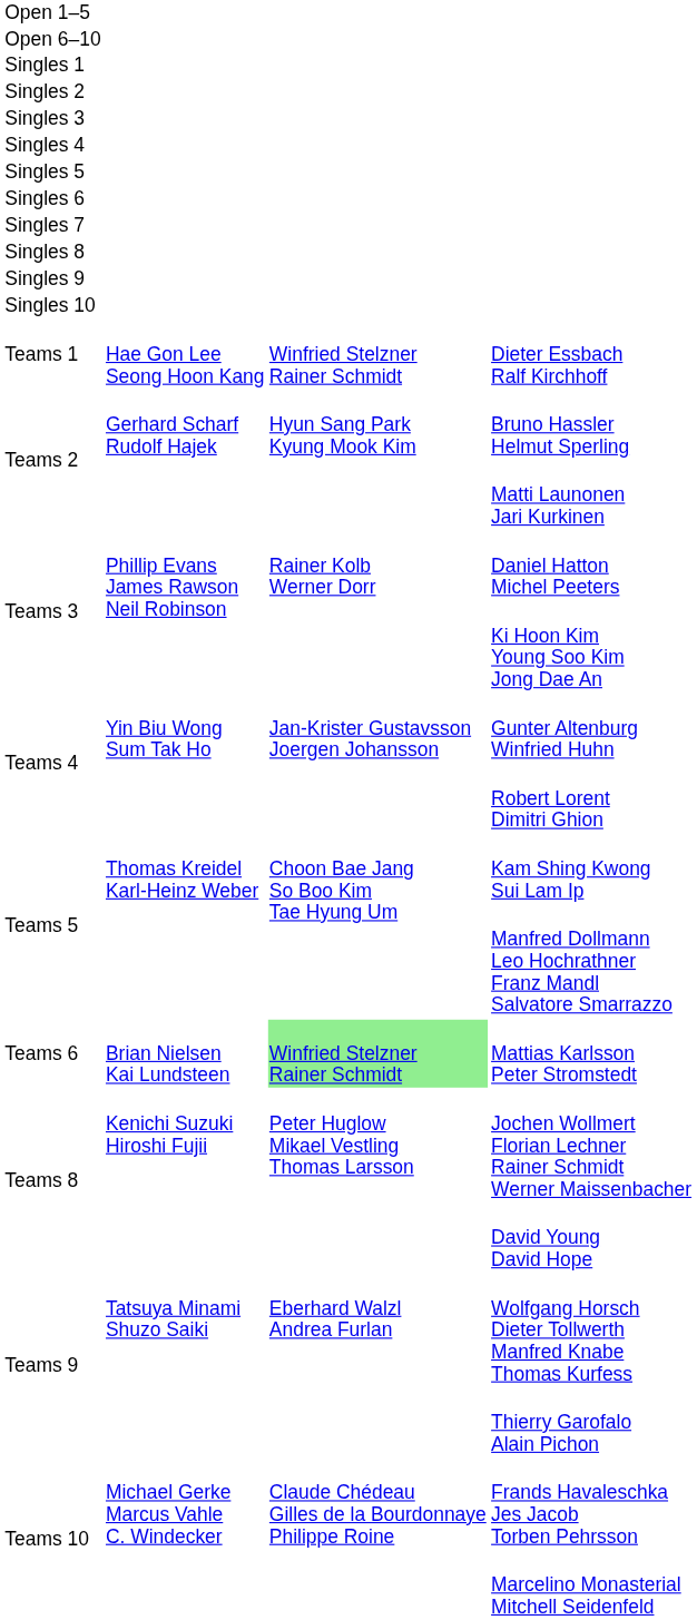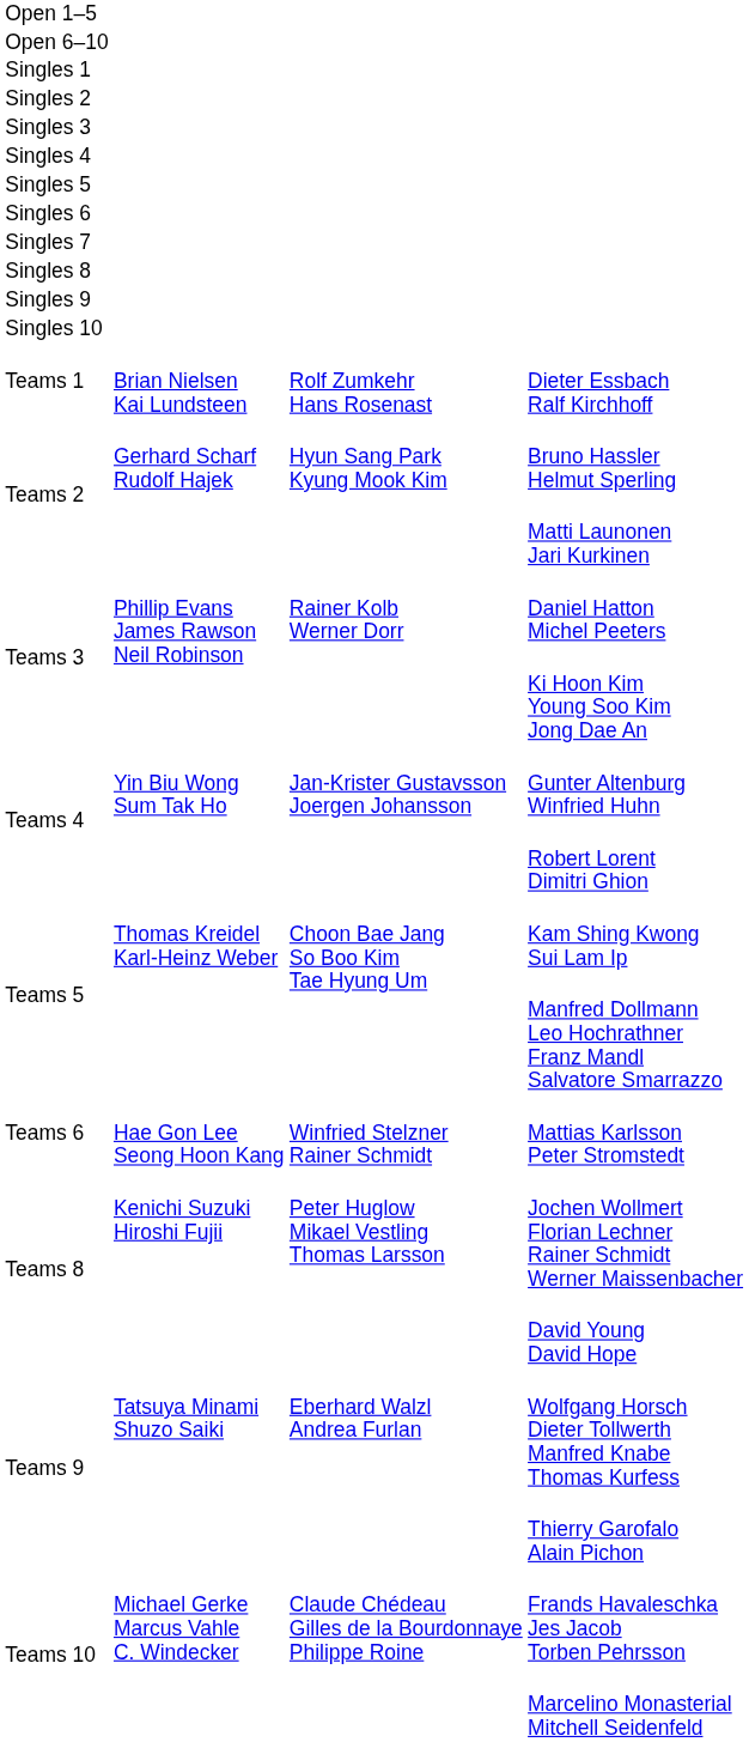Teams 1 | column 2: Hae Gon Lee Seong Hoon Kang -> Brian Nielsen Kai Lundsteen
Teams 1 | column 3: Winfried Stelzner Rainer Schmidt -> Rolf Zumkehr Hans Rosenast
Teams 6 | column 2: Brian Nielsen Kai Lundsteen -> Hae Gon Lee Seong Hoon Kang
Teams 6 | column 3: lightgreen background -> no background
